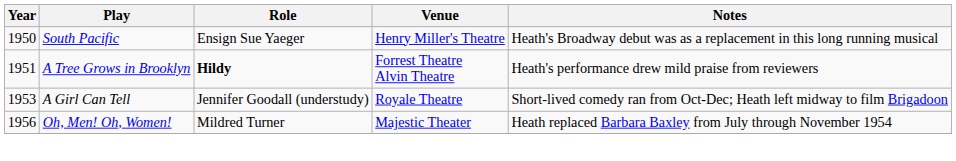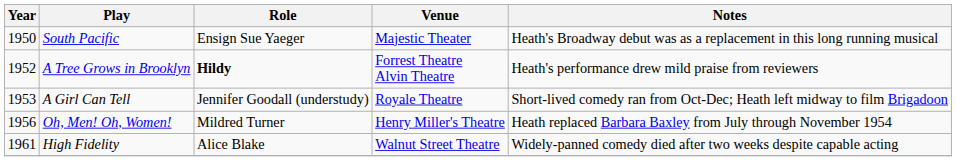South Pacific | Venue: Henry Miller's Theatre -> Majestic Theater
A Tree Grows in Brooklyn | Year: 1951 -> 1952
Oh, Men! Oh, Women! | Venue: Majestic Theater -> Henry Miller's Theatre
+ row: 1961 | High Fidelity | Alice Blake | Walnut Street Theatre | Widely-panned comedy died after two weeks despite capable acting
